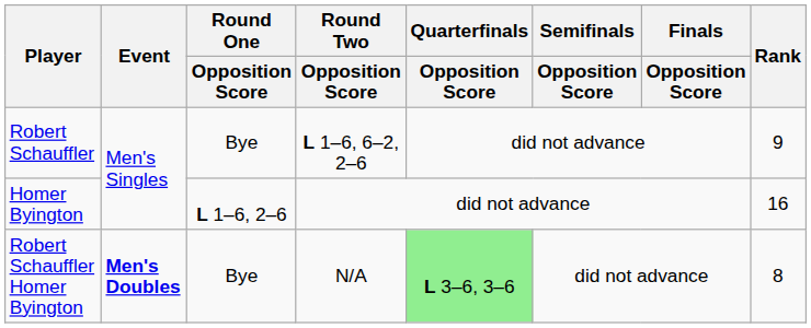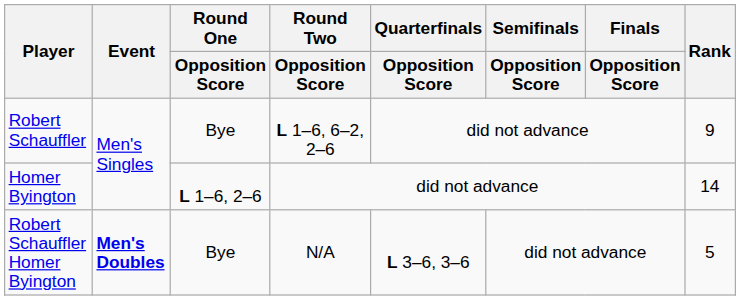Homer Byington | Rank: 16 -> 14
Robert Schauffler Homer Byington | Quarterfinals / Opposition Score: lightgreen background -> no background
Robert Schauffler Homer Byington | Rank: 8 -> 5
